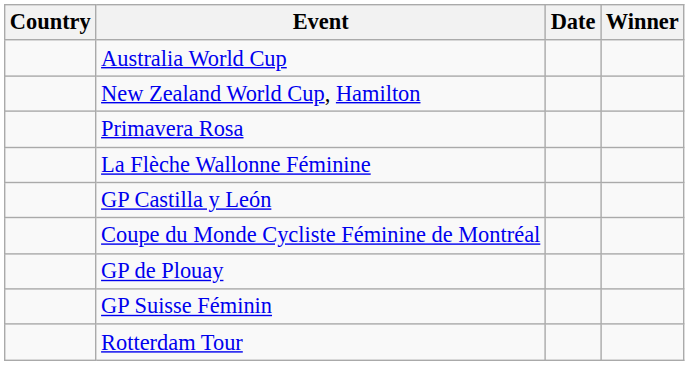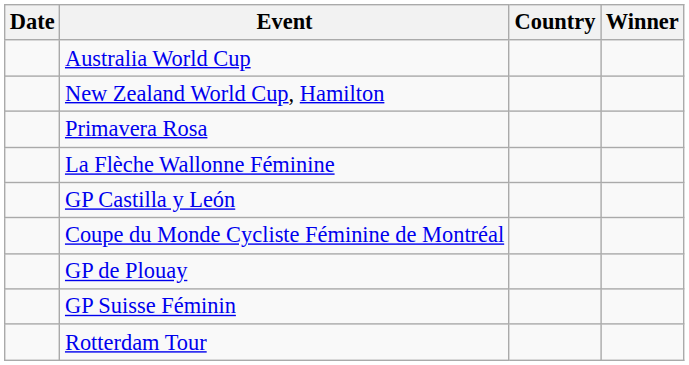columns swapped: Date <-> Country
